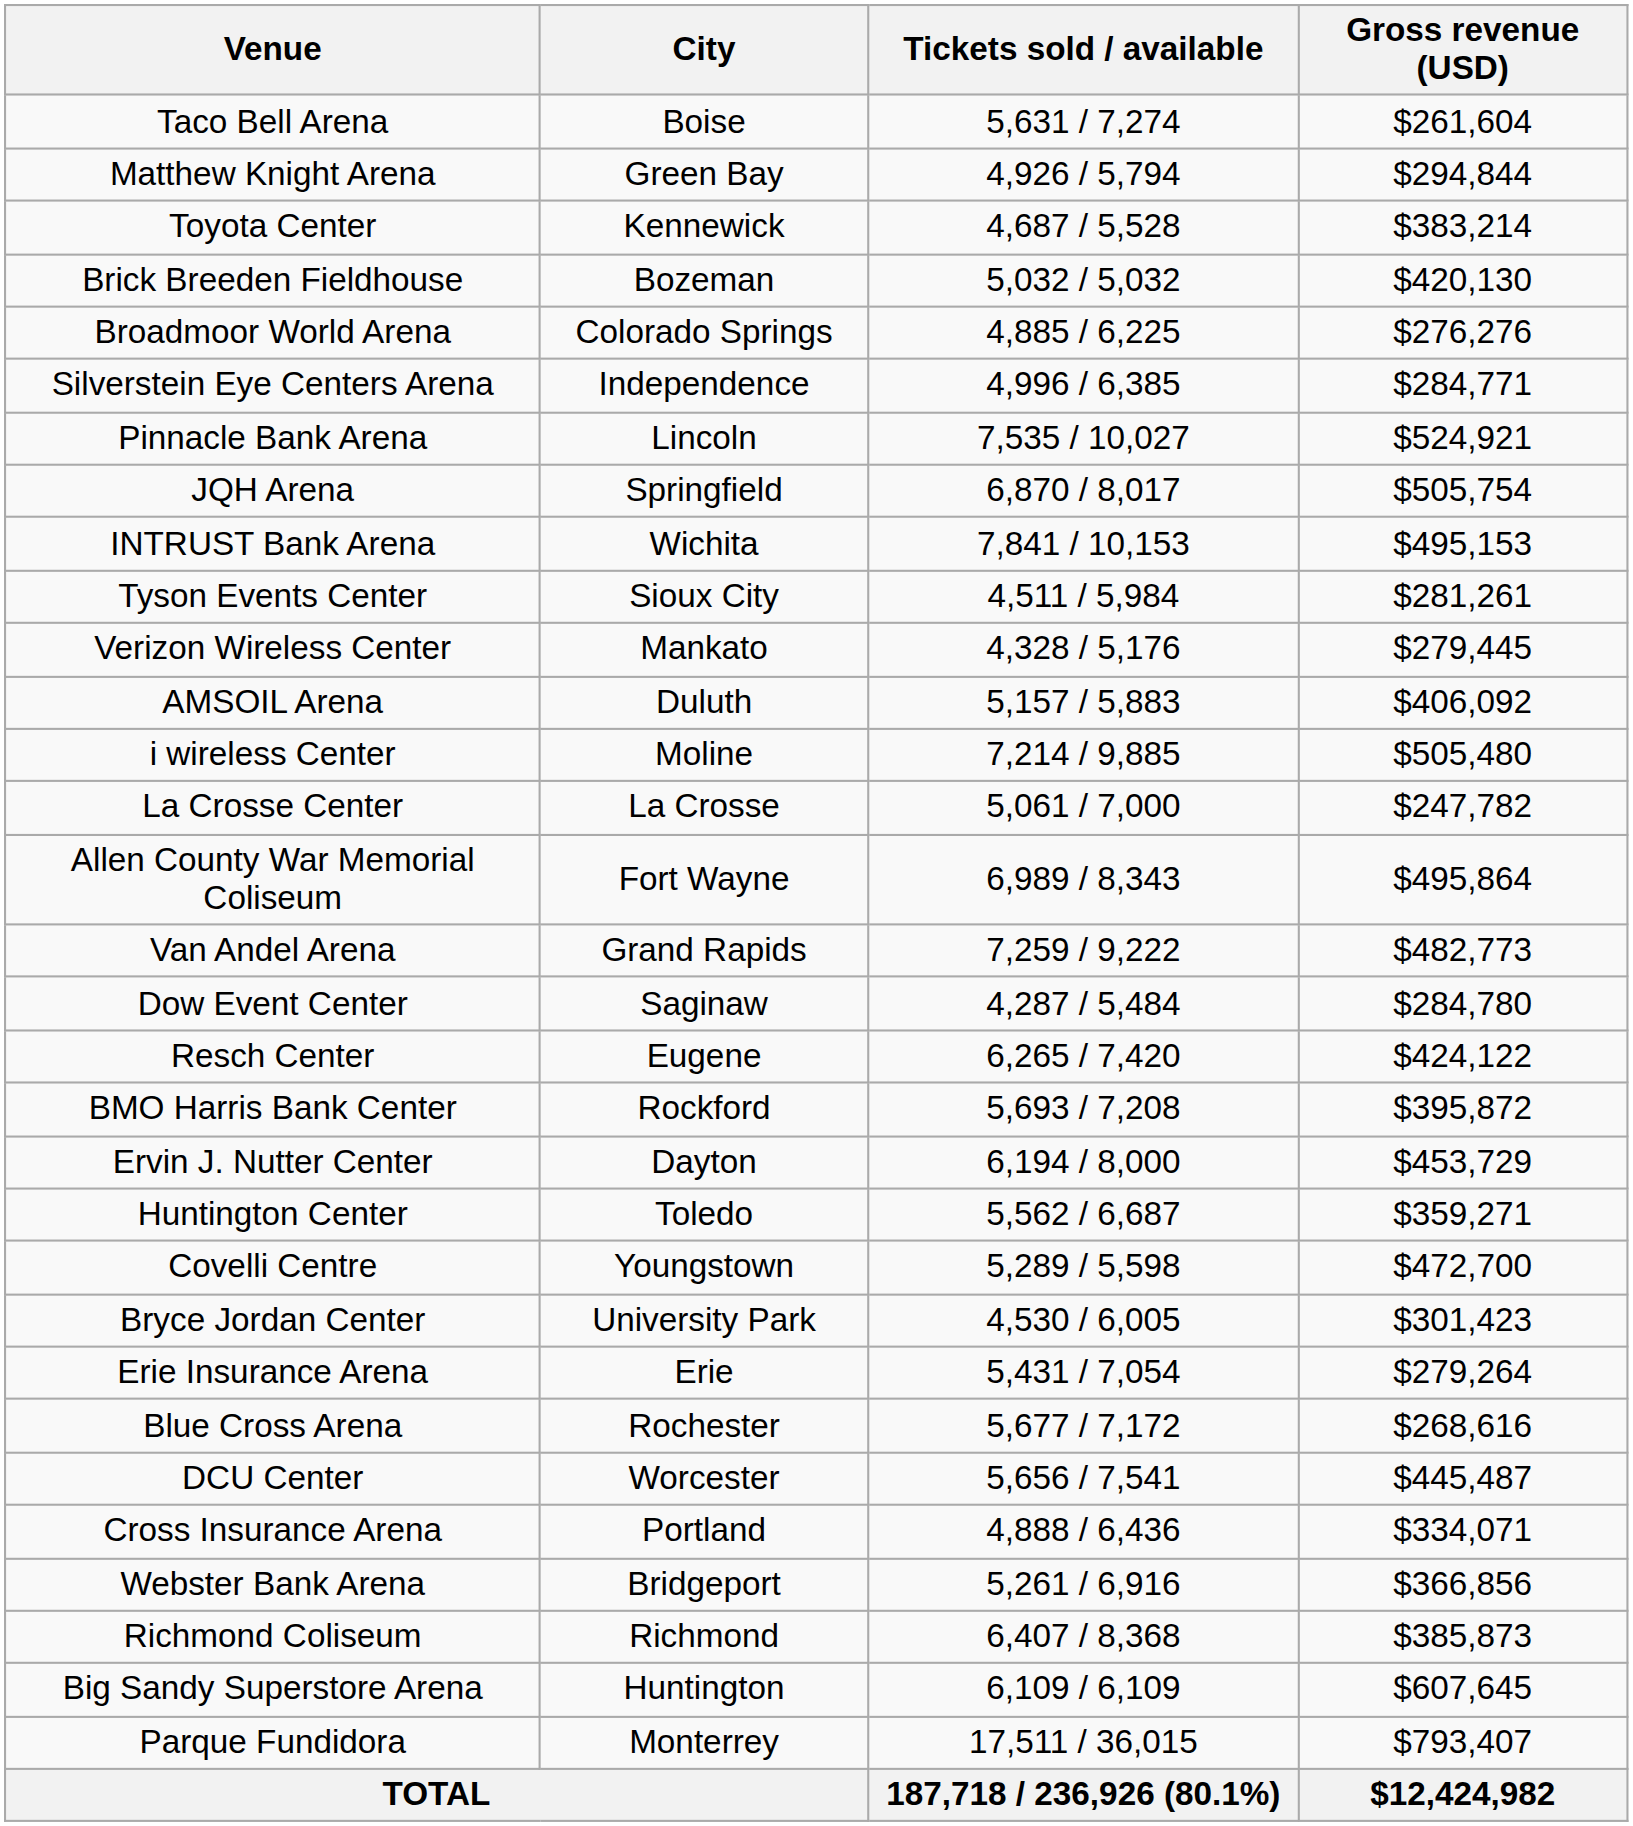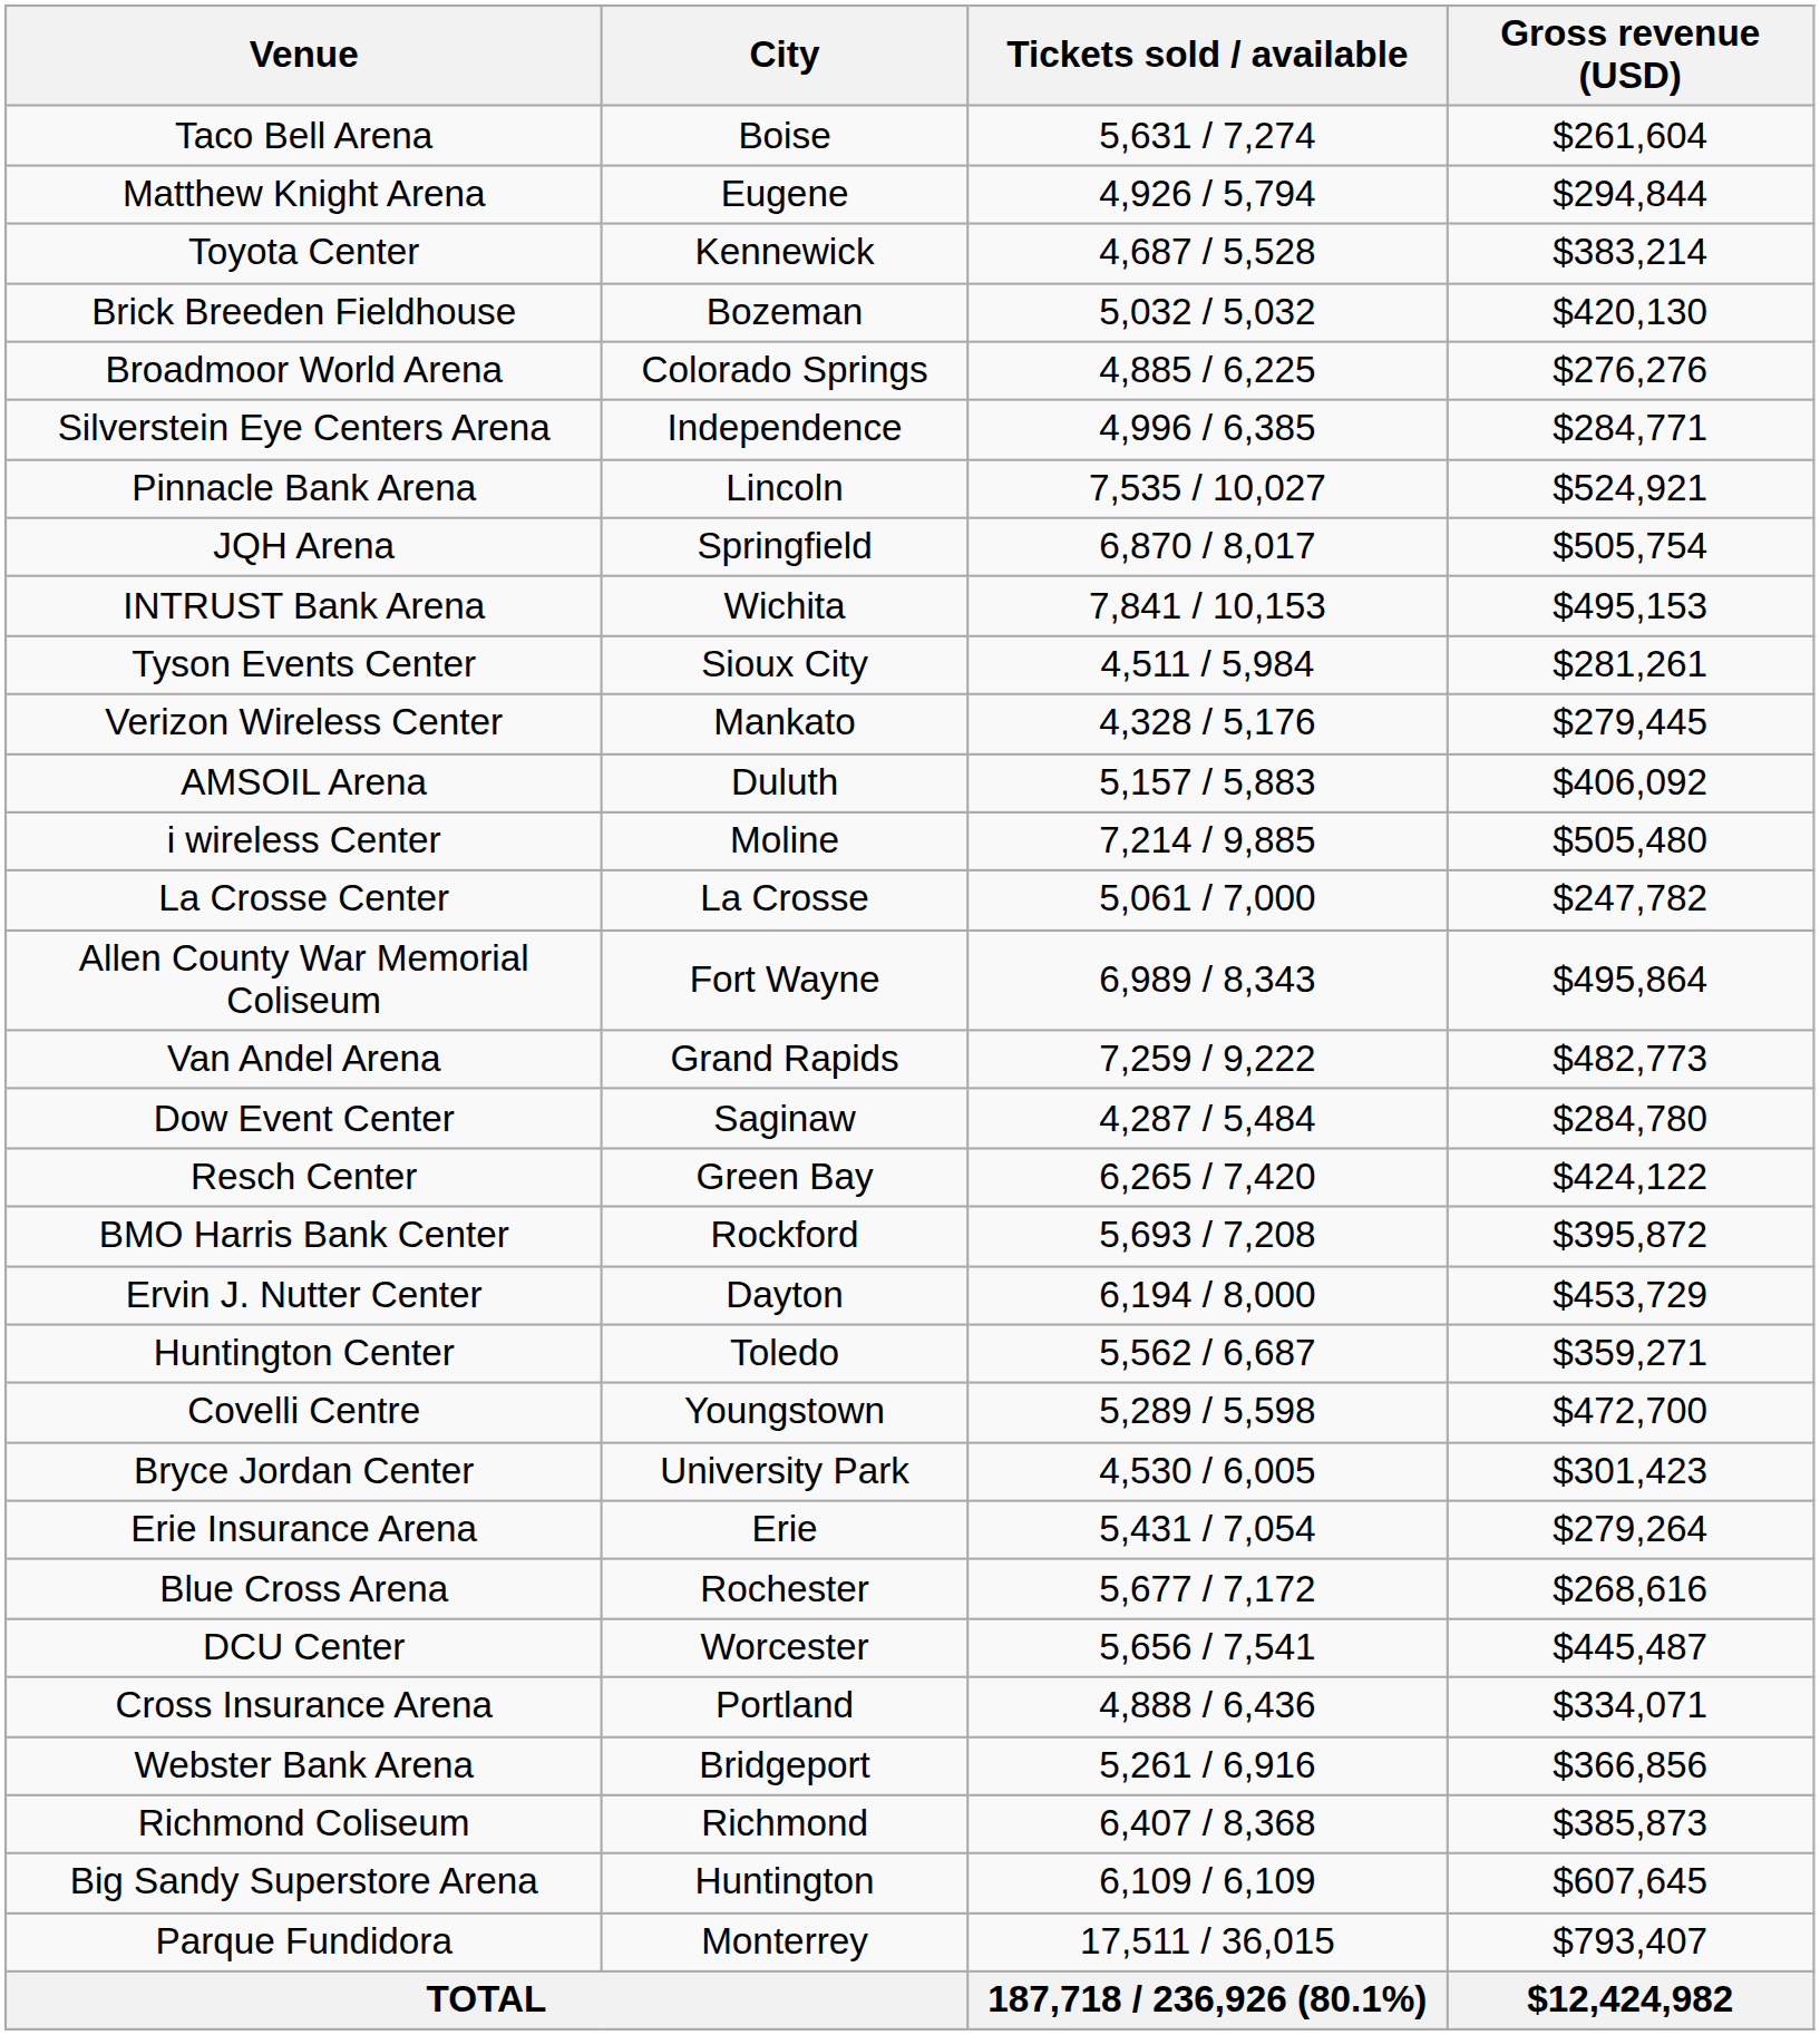Matthew Knight Arena | City: Green Bay -> Eugene
Resch Center | City: Eugene -> Green Bay
